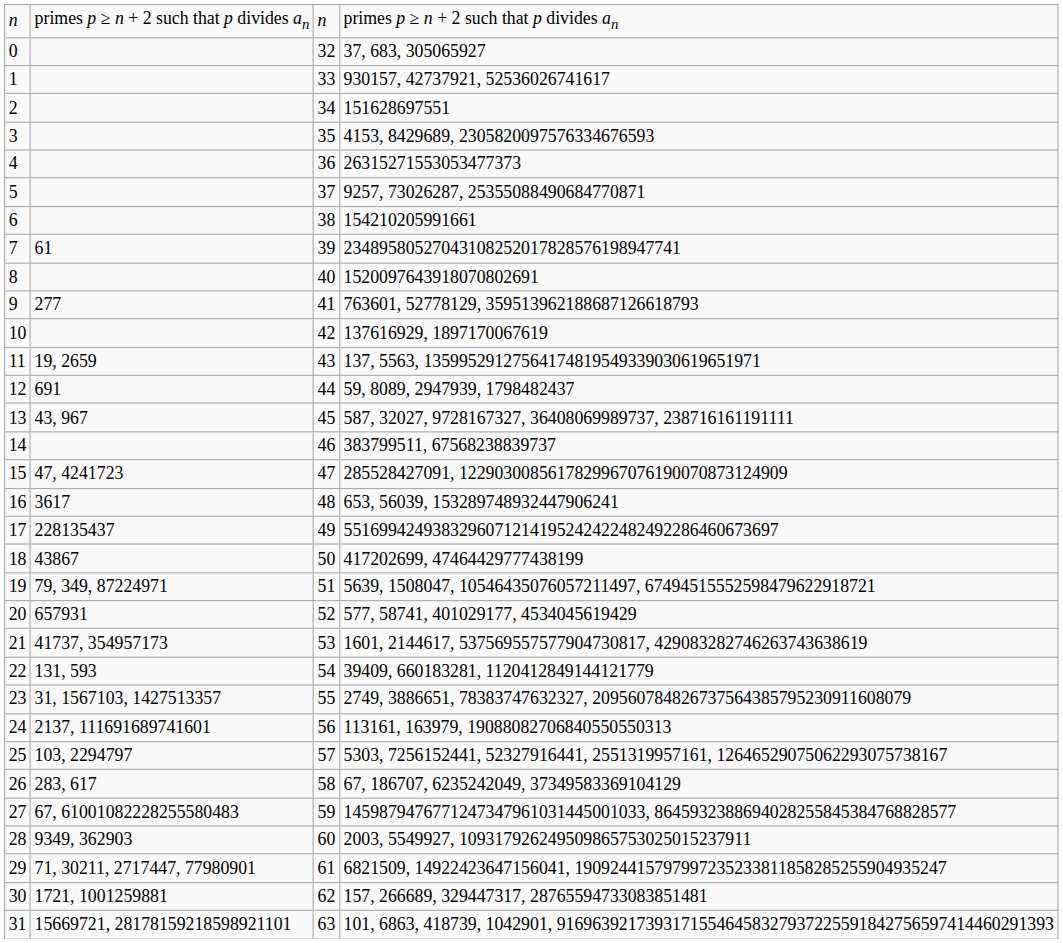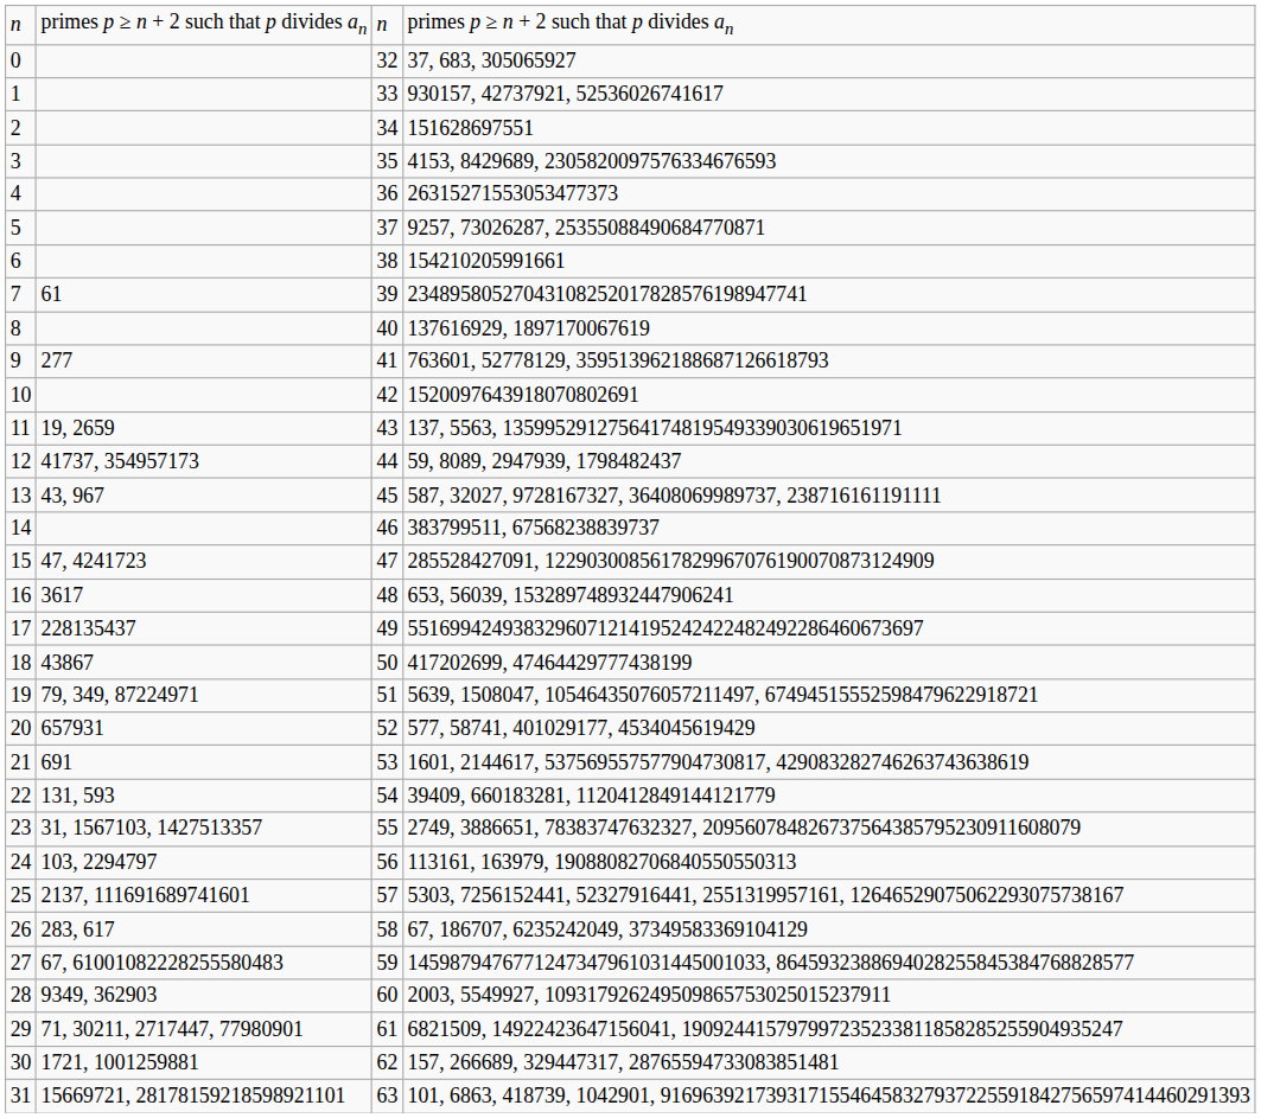8 | column 4: 1520097643918070802691 -> 137616929, 1897170067619
10 | column 4: 137616929, 1897170067619 -> 1520097643918070802691
12 | column 2: 691 -> 41737, 354957173
21 | column 2: 41737, 354957173 -> 691
24 | column 2: 2137, 111691689741601 -> 103, 2294797
25 | column 2: 103, 2294797 -> 2137, 111691689741601
